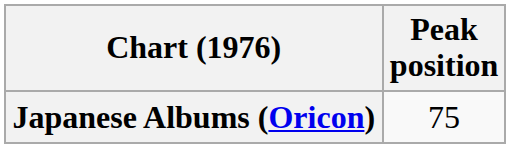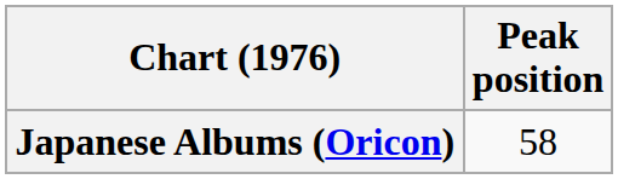Japanese Albums (Oricon) | Peak position: 75 -> 58
